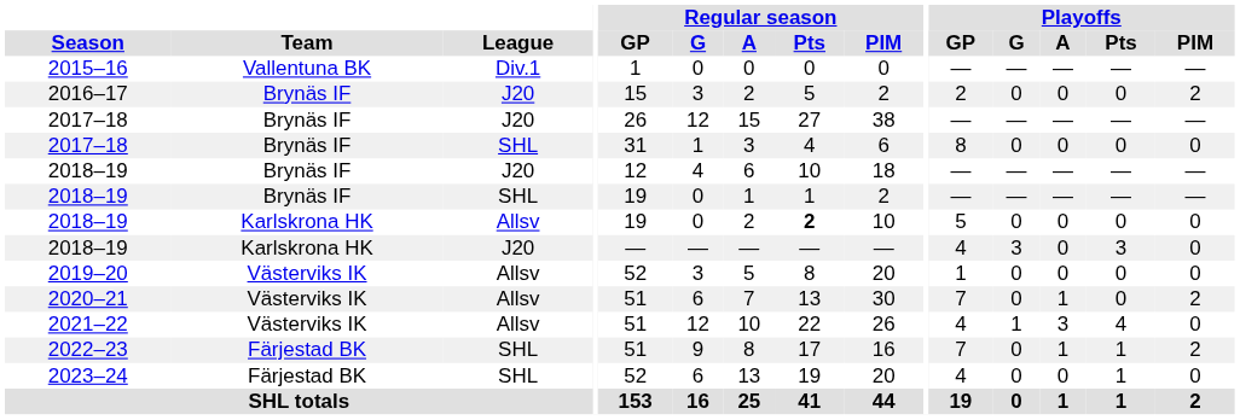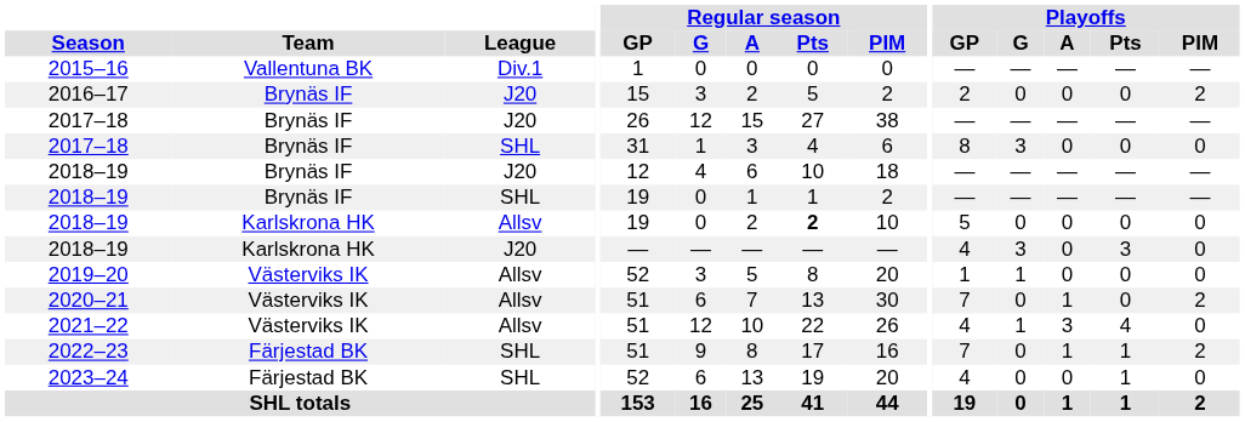2017–18 / SHL | Playoffs / G: 0 -> 3
2019–20 | Playoffs / G: 0 -> 1
